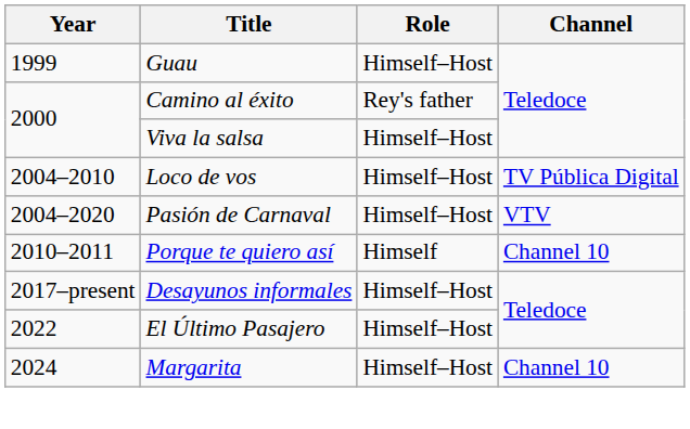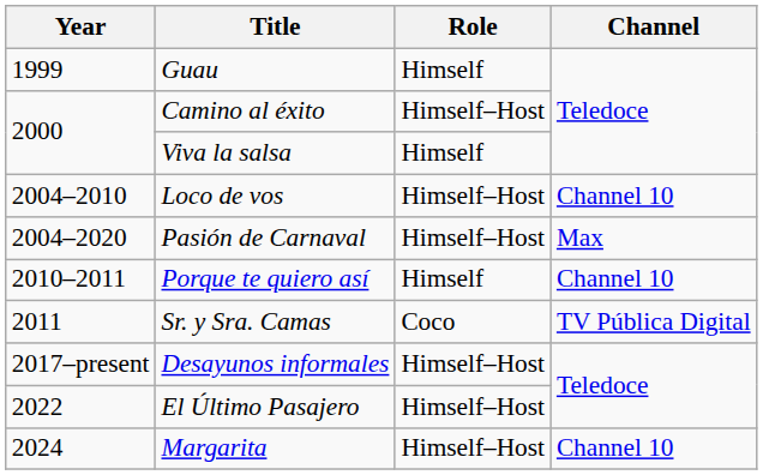Guau | Role: Himself–Host -> Himself
Camino al éxito | Role: Rey's father -> Himself–Host
Viva la salsa | Role: Himself–Host -> Himself
Loco de vos | Channel: TV Pública Digital -> Channel 10
Pasión de Carnaval | Channel: VTV -> Max
+ row: 2011 | Sr. y Sra. Camas | Coco | TV Pública Digital
